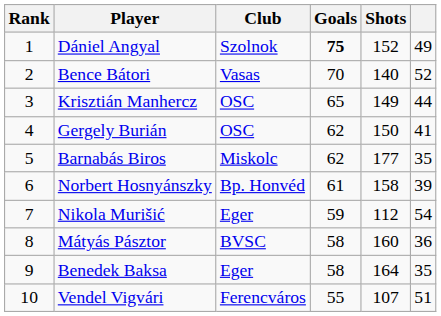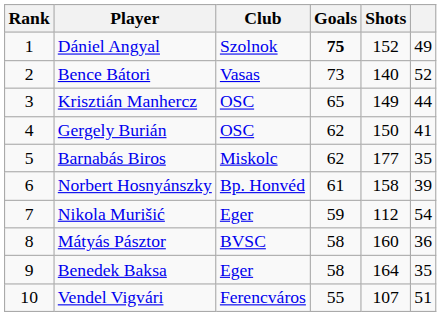Bence Bátori | Goals: 70 -> 73
